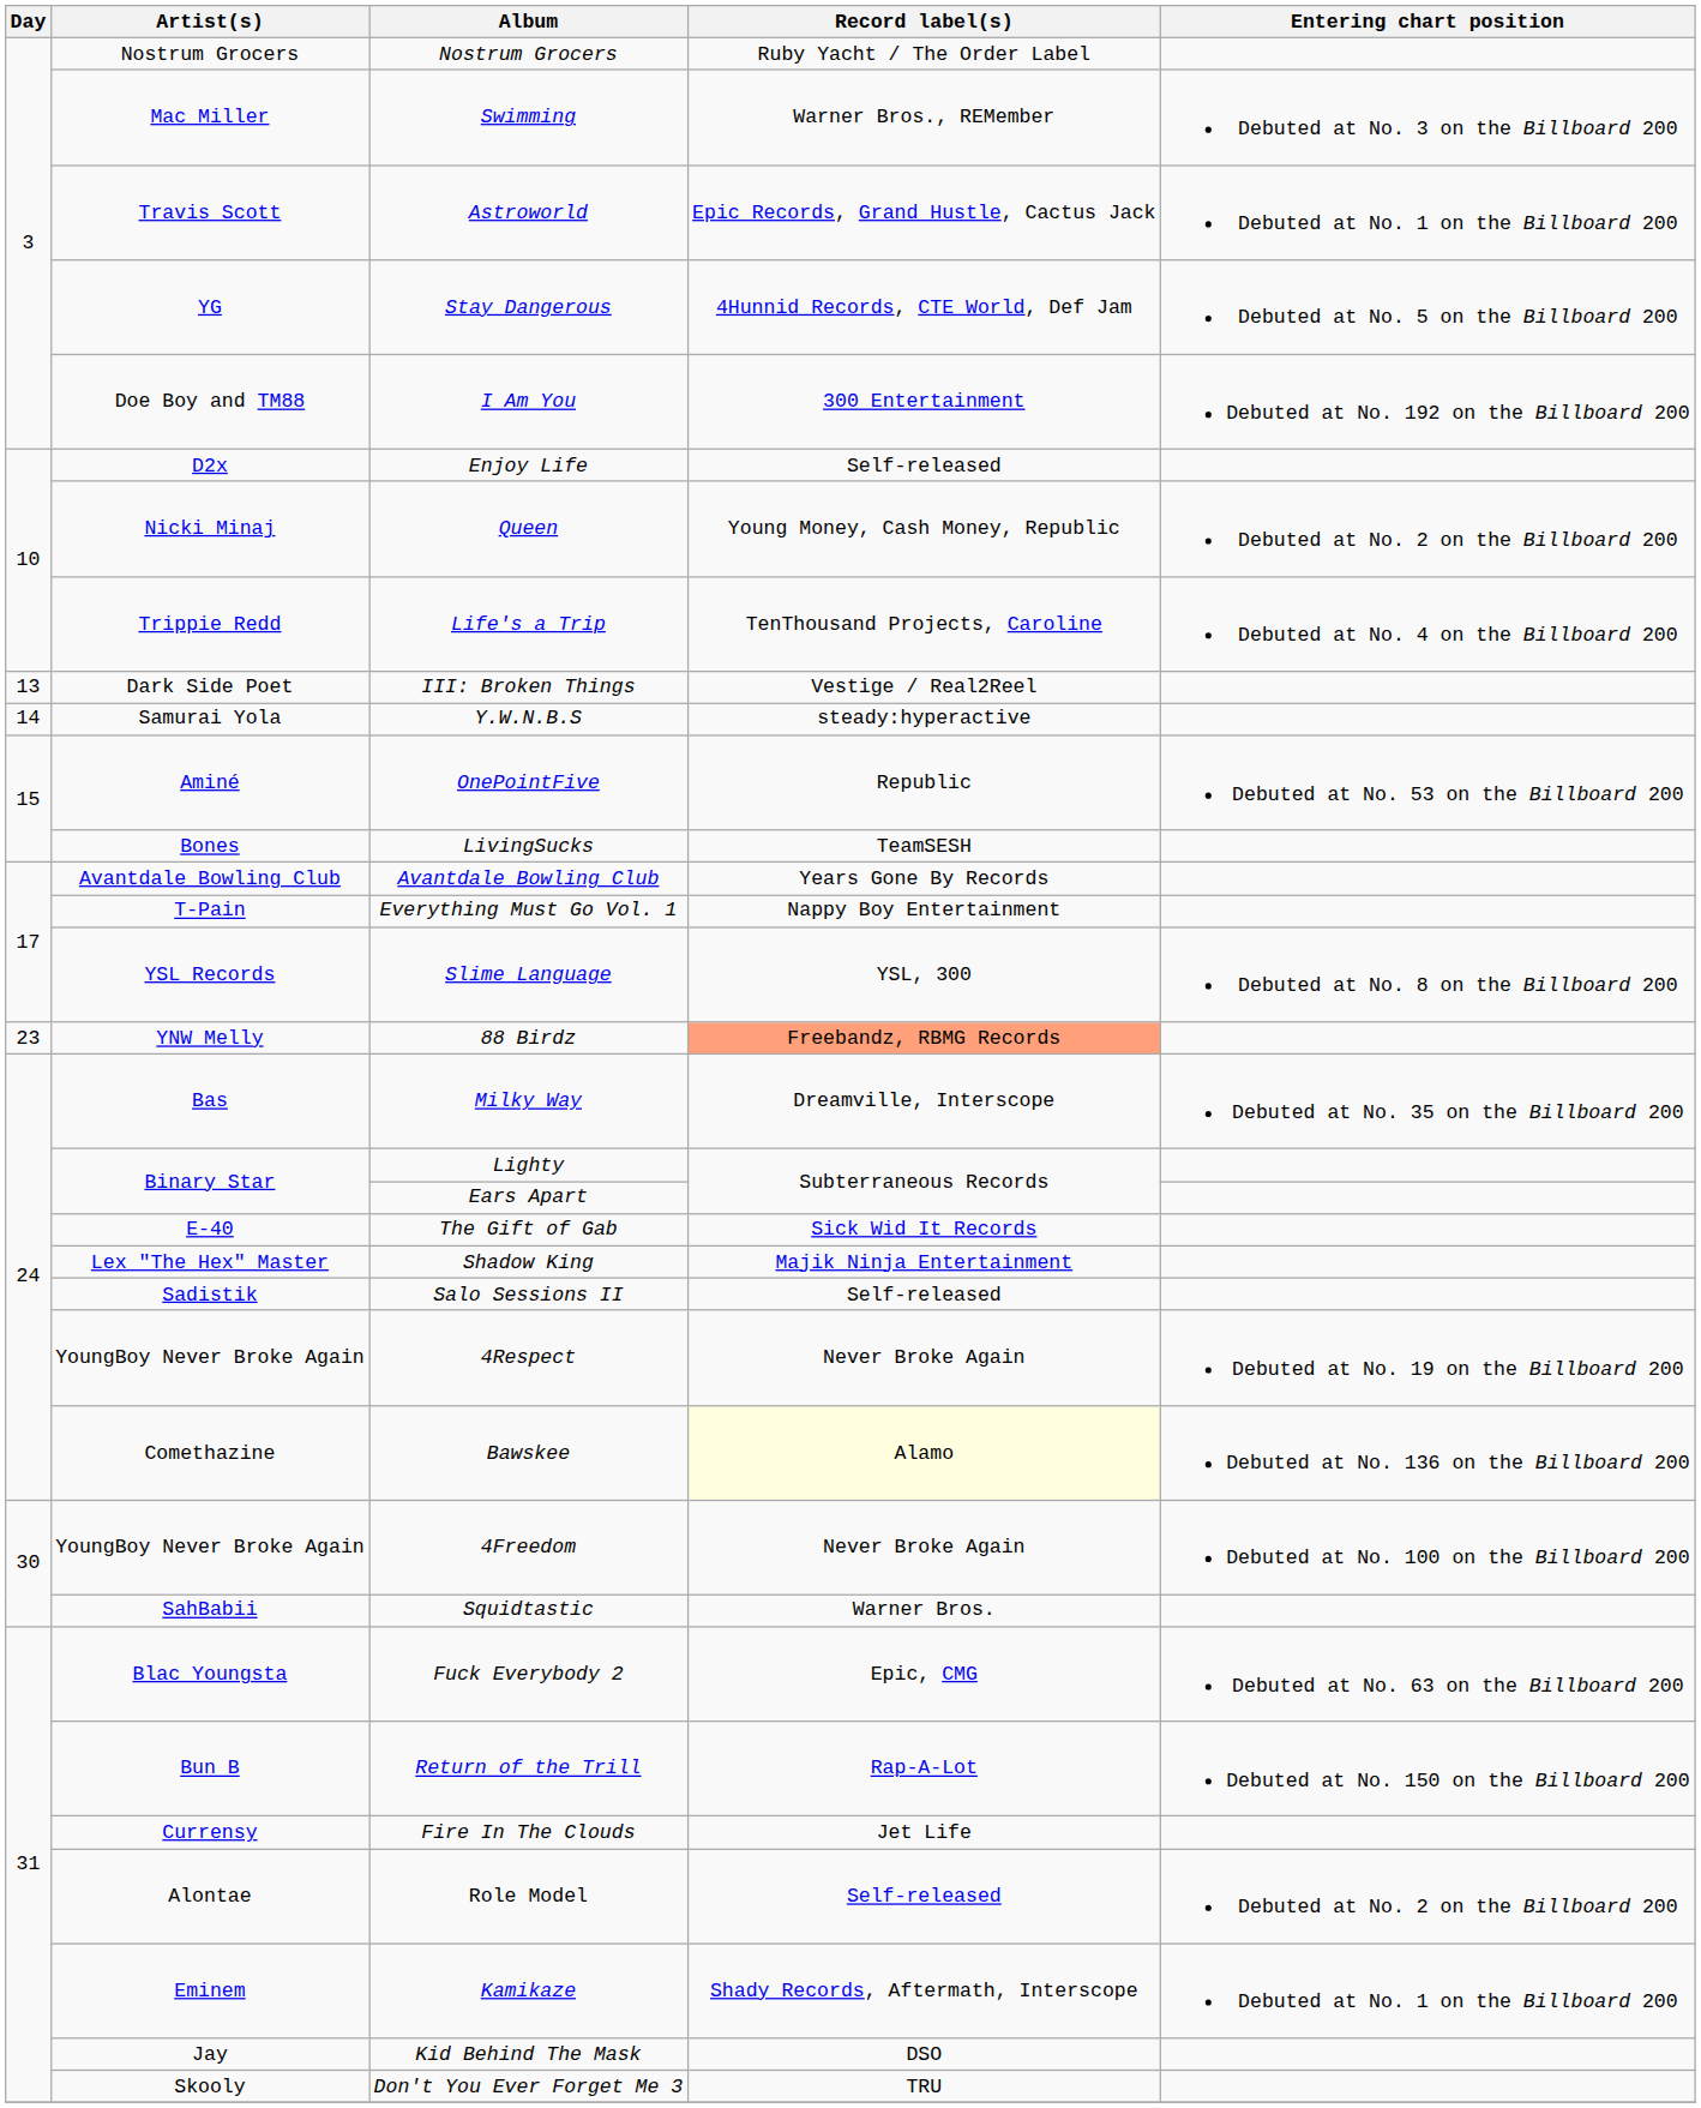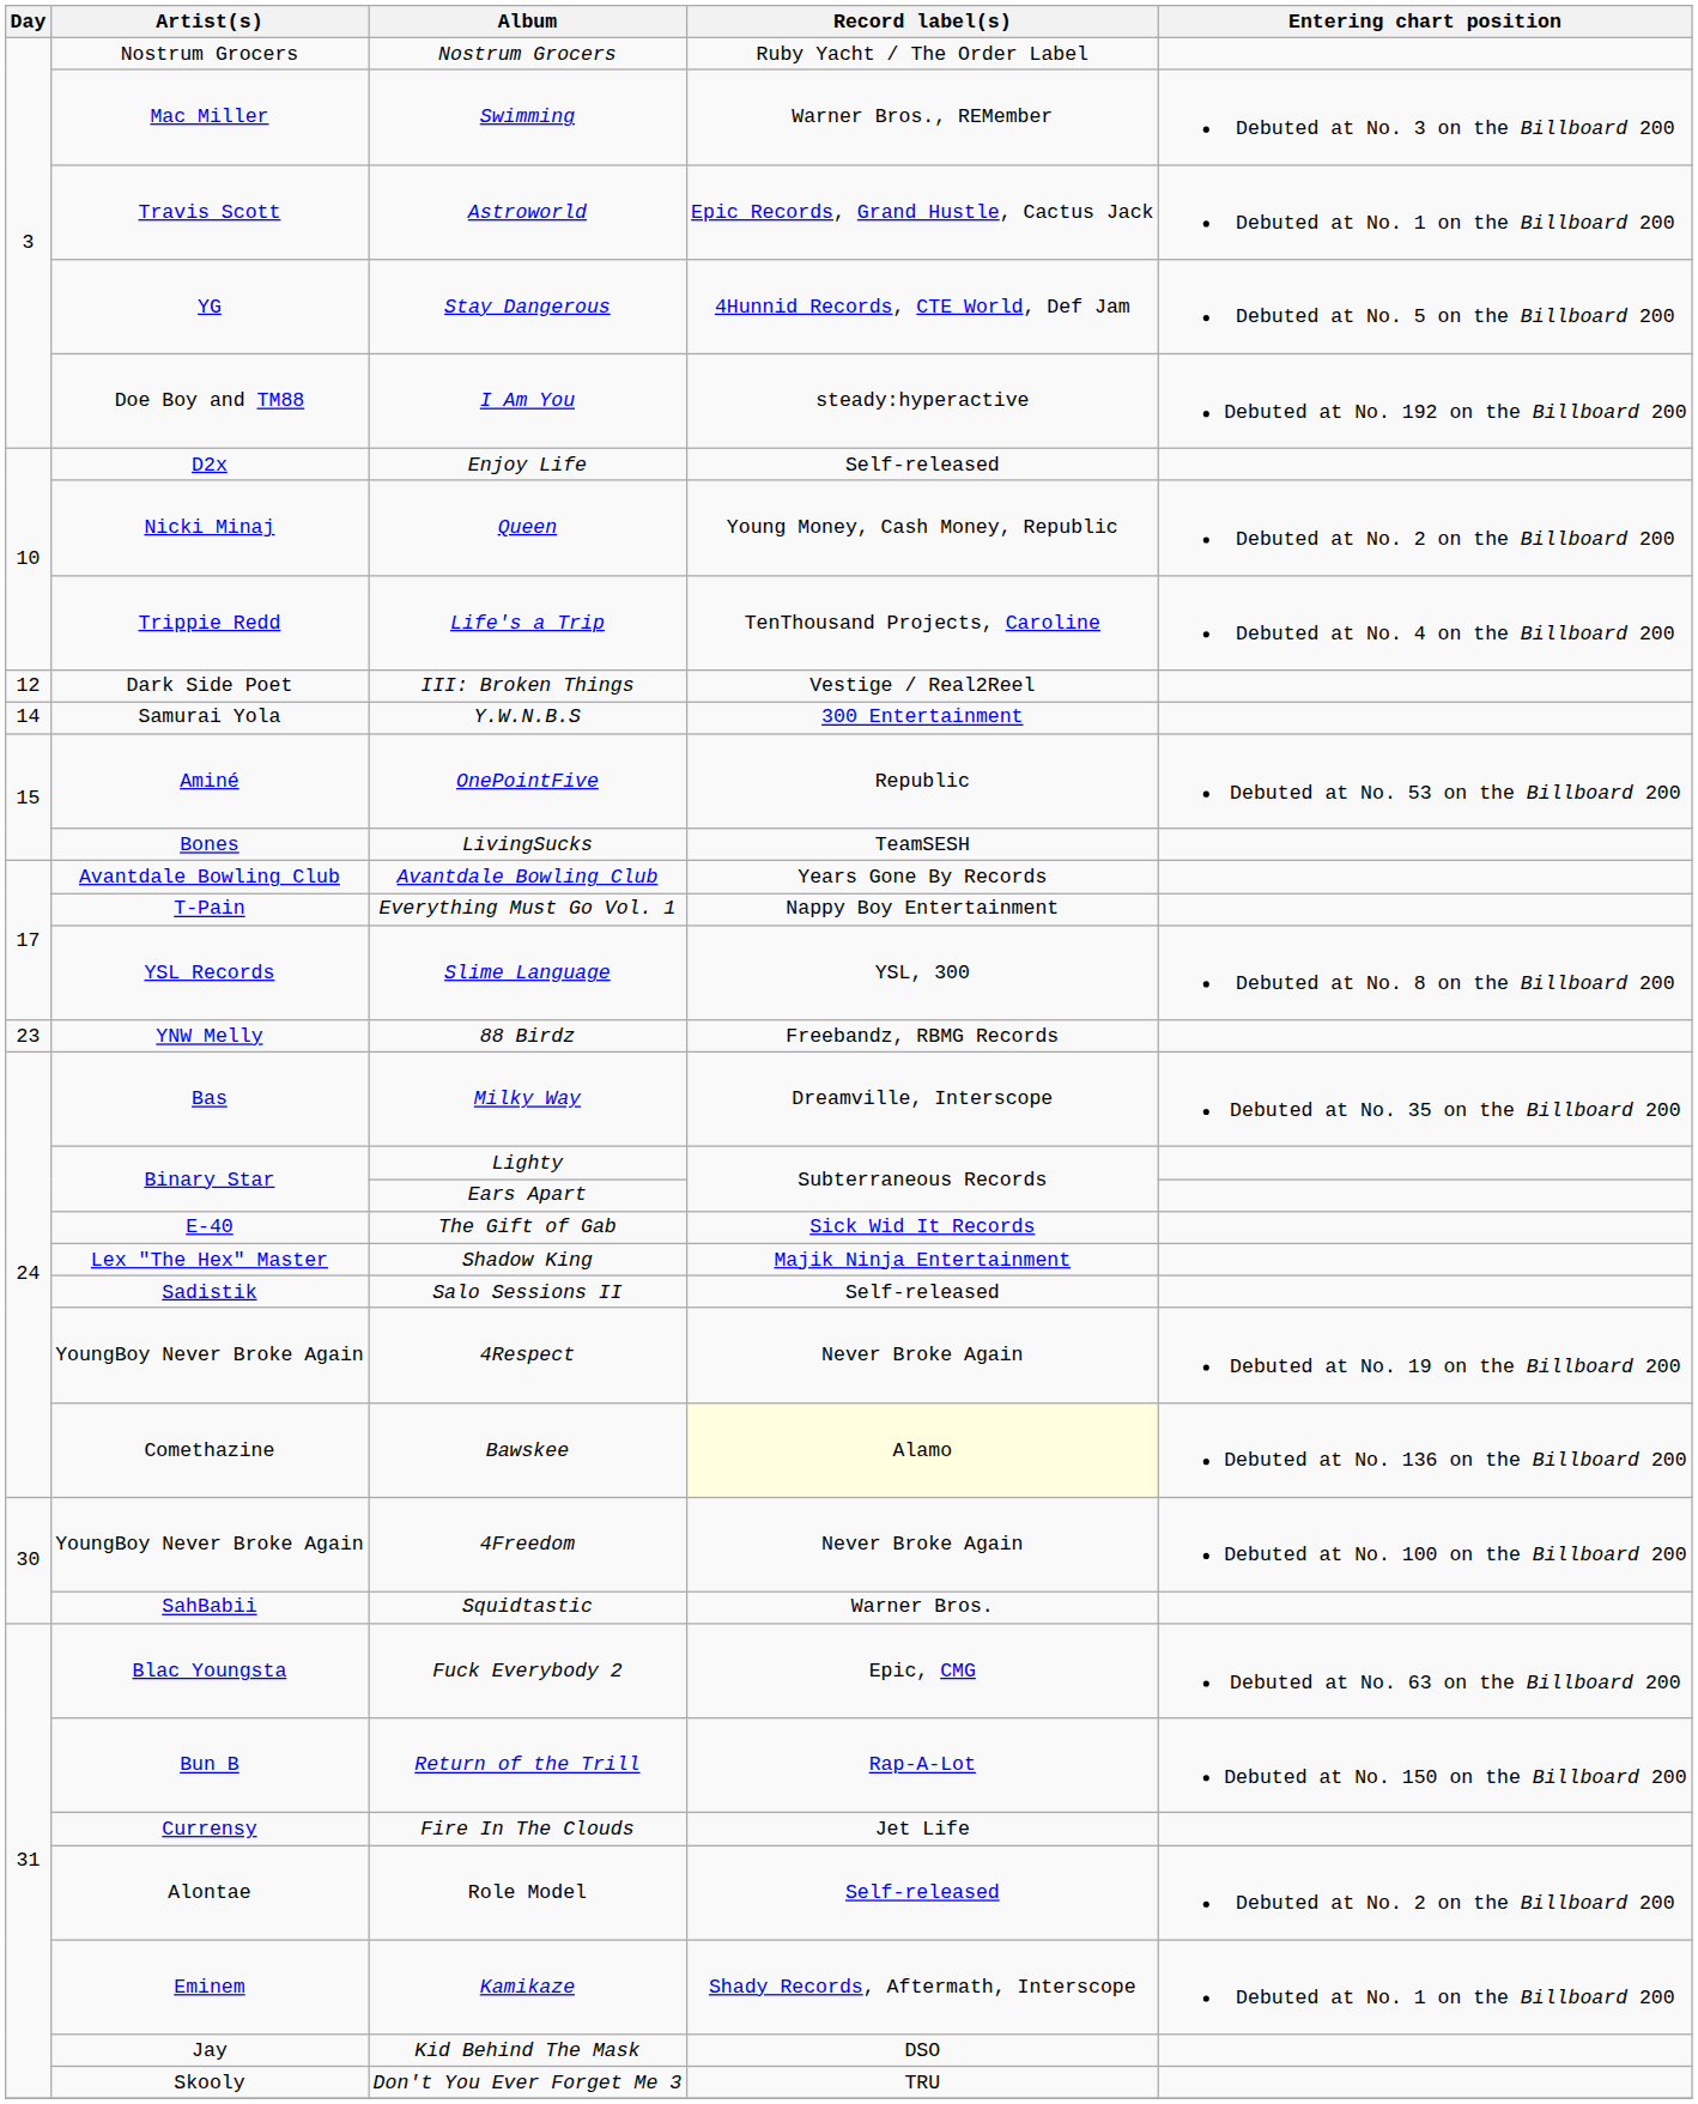I Am You | Record label(s): 300 Entertainment -> steady:hyperactive
III: Broken Things | Day: 13 -> 12
Y.W.N.B.S | Record label(s): steady:hyperactive -> 300 Entertainment
88 Birdz | Record label(s): lightsalmon background -> no background
